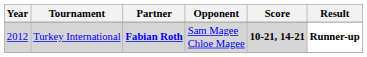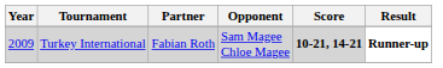Turkey International | Year: 2012 -> 2009
Turkey International | Partner: bold -> normal
